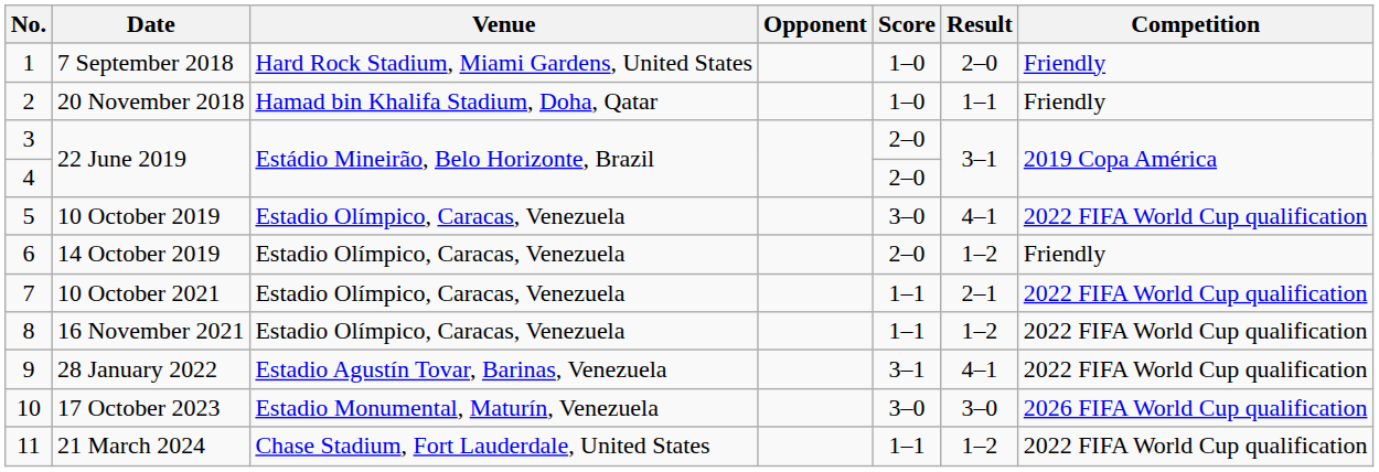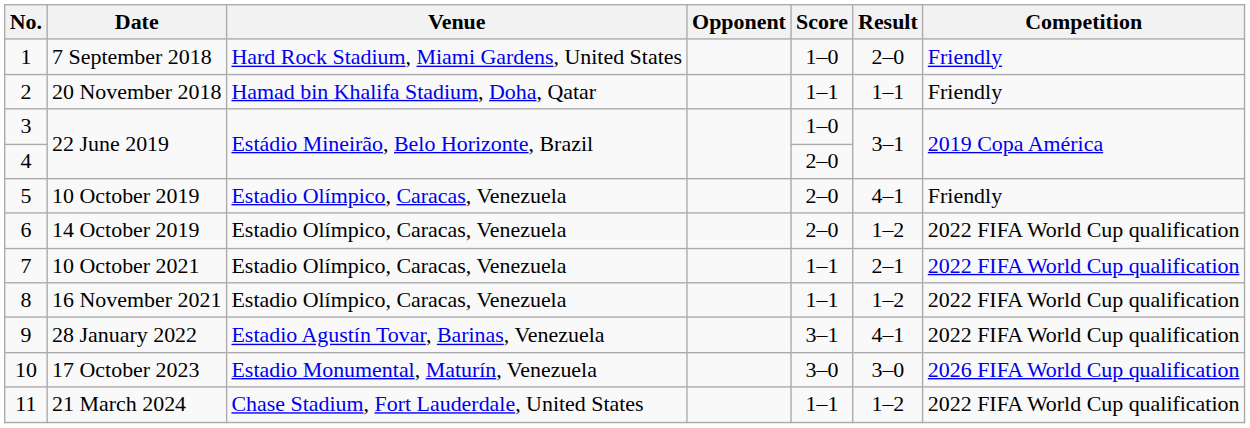20 November 2018 | Score: 1–0 -> 1–1
3 / 22 June 2019 | Score: 2–0 -> 1–0
10 October 2019 | Score: 3–0 -> 2–0
10 October 2019 | Competition: 2022 FIFA World Cup qualification -> Friendly
14 October 2019 | Competition: Friendly -> 2022 FIFA World Cup qualification
